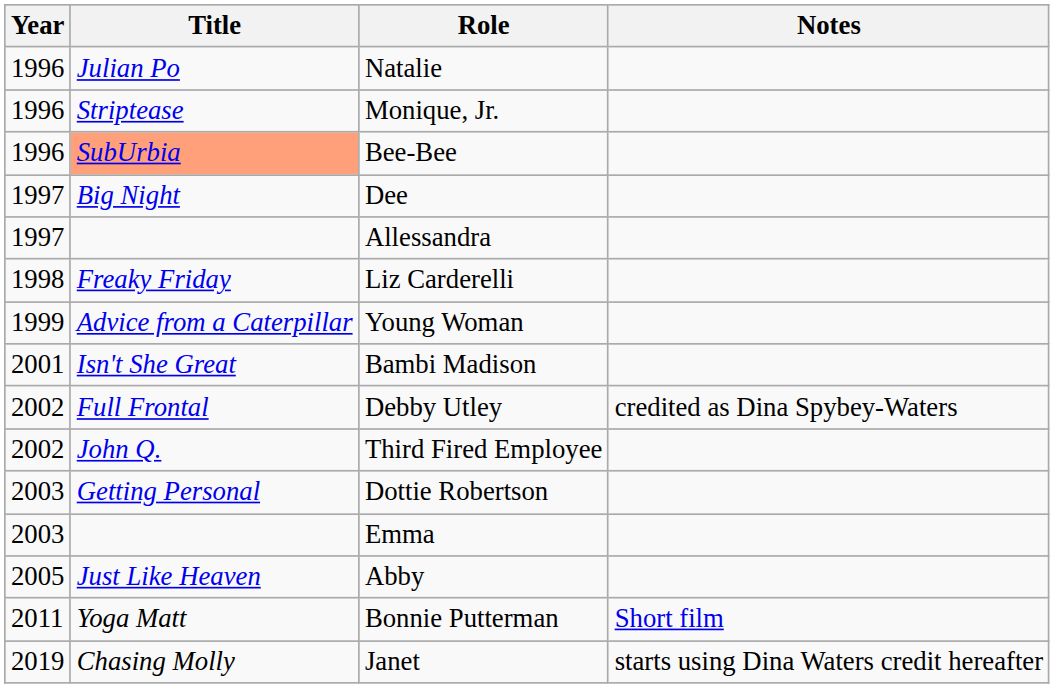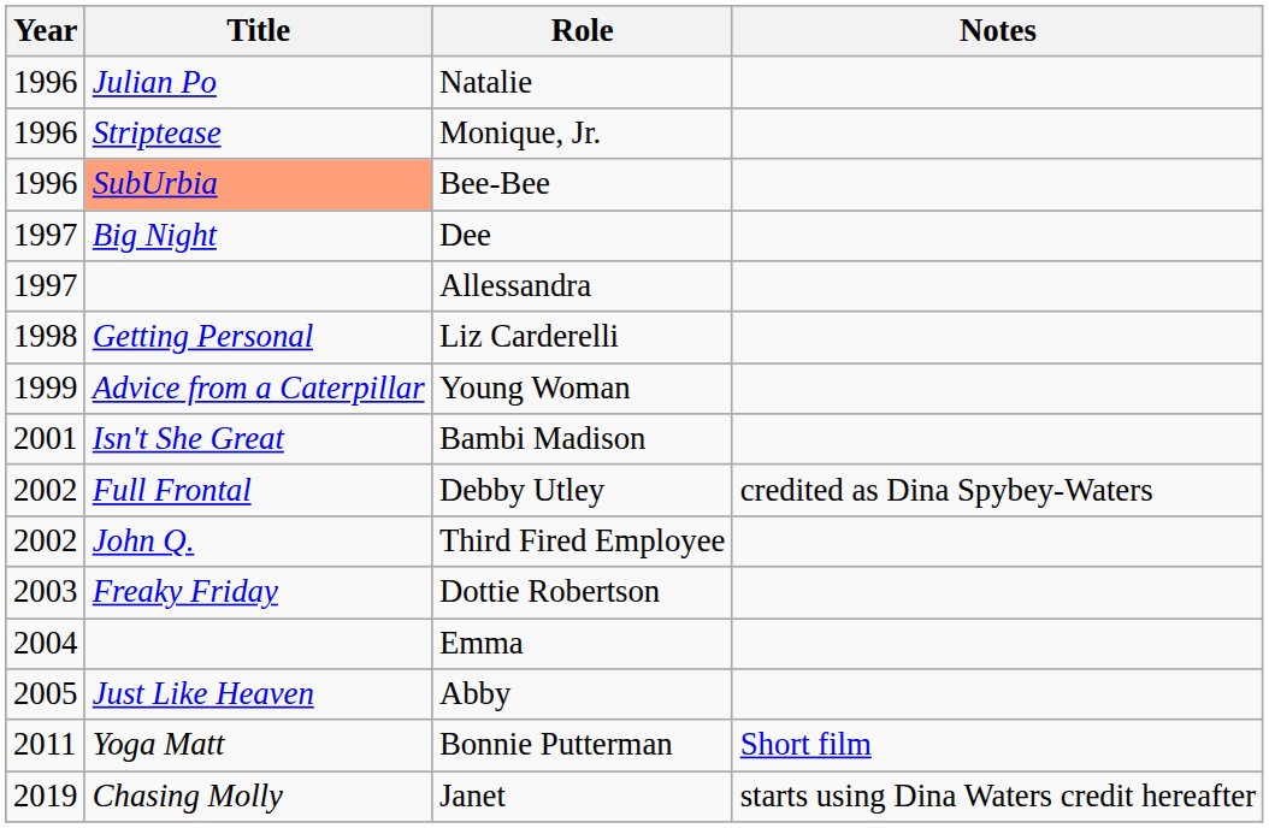Liz Carderelli | Title: Freaky Friday -> Getting Personal
Dottie Robertson | Title: Getting Personal -> Freaky Friday
Emma | Year: 2003 -> 2004
